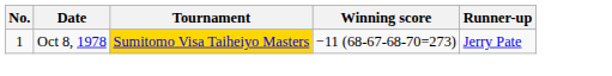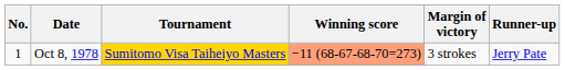+ column: Margin of victory | 3 strokes
Oct 8, 1978 | Winning score: no background -> lightsalmon background
